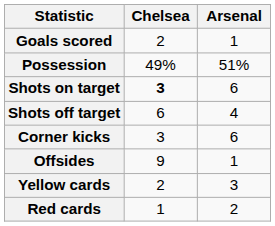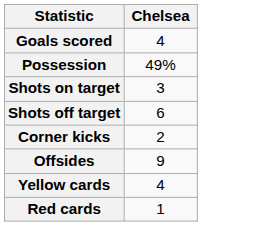- column: Arsenal | 1 | 51% | 6 | 4 | 6 | 1 | 3 | 2
Goals scored | Chelsea: 2 -> 4
Shots on target | Chelsea: bold -> normal
Corner kicks | Chelsea: 3 -> 2
Yellow cards | Chelsea: 2 -> 4
